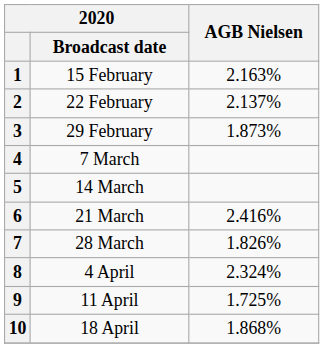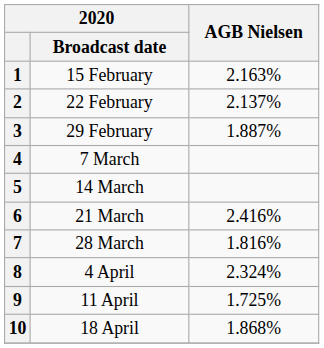3 | AGB Nielsen: 1.873% -> 1.887%
7 | AGB Nielsen: 1.826% -> 1.816%
